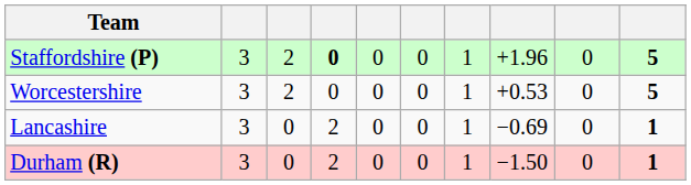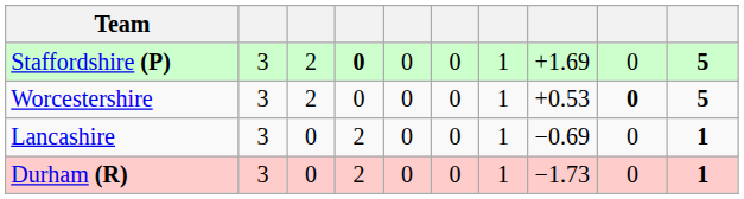Staffordshire (P) | column 8: +1.96 -> +1.69
Worcestershire | column 9: normal -> bold
Durham (R) | column 8: −1.50 -> −1.73
